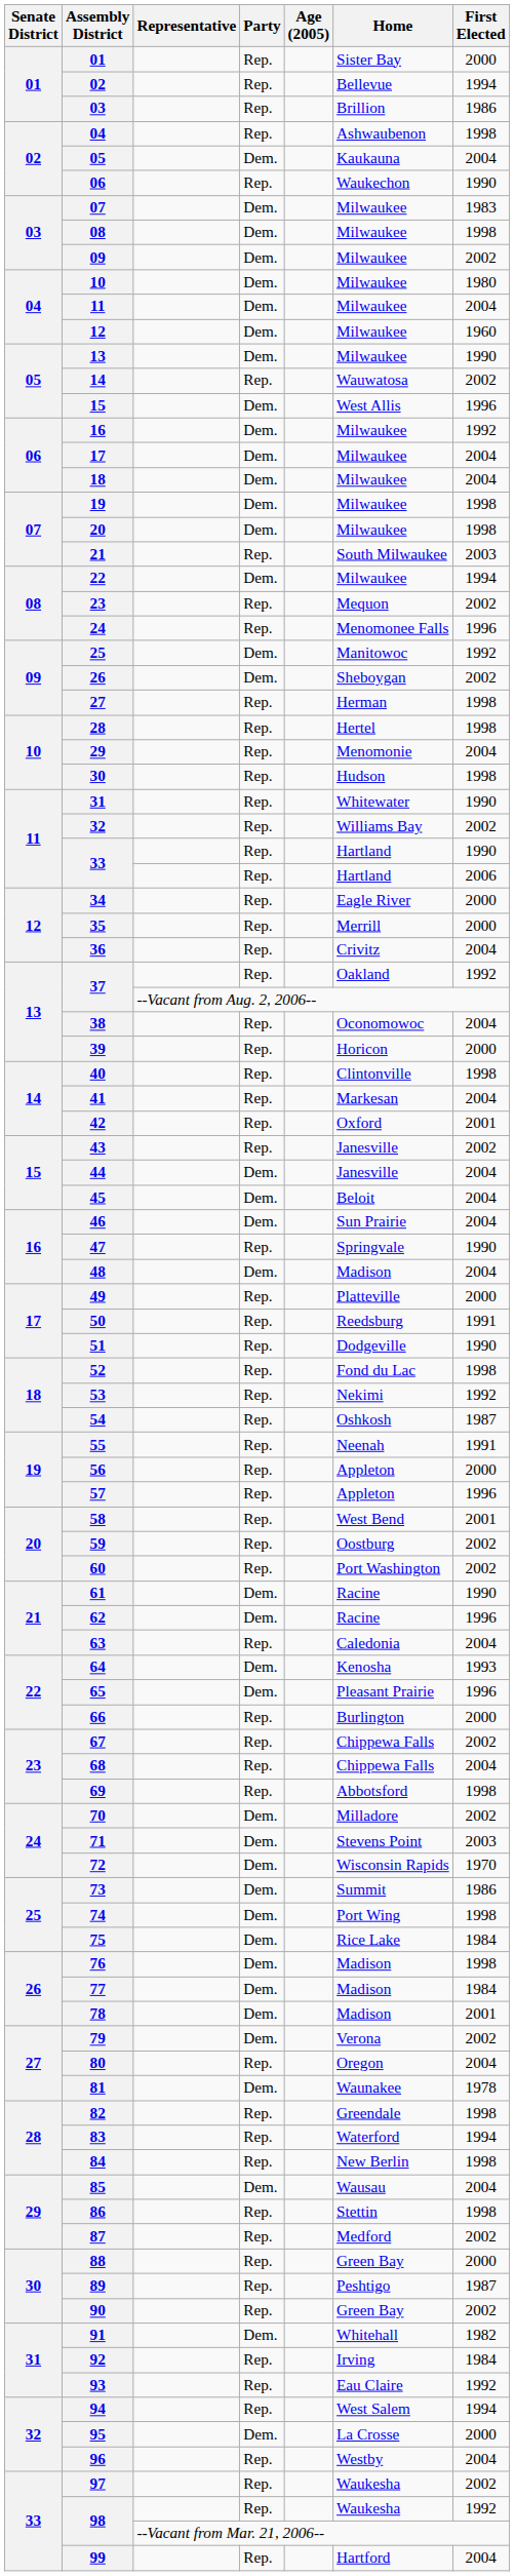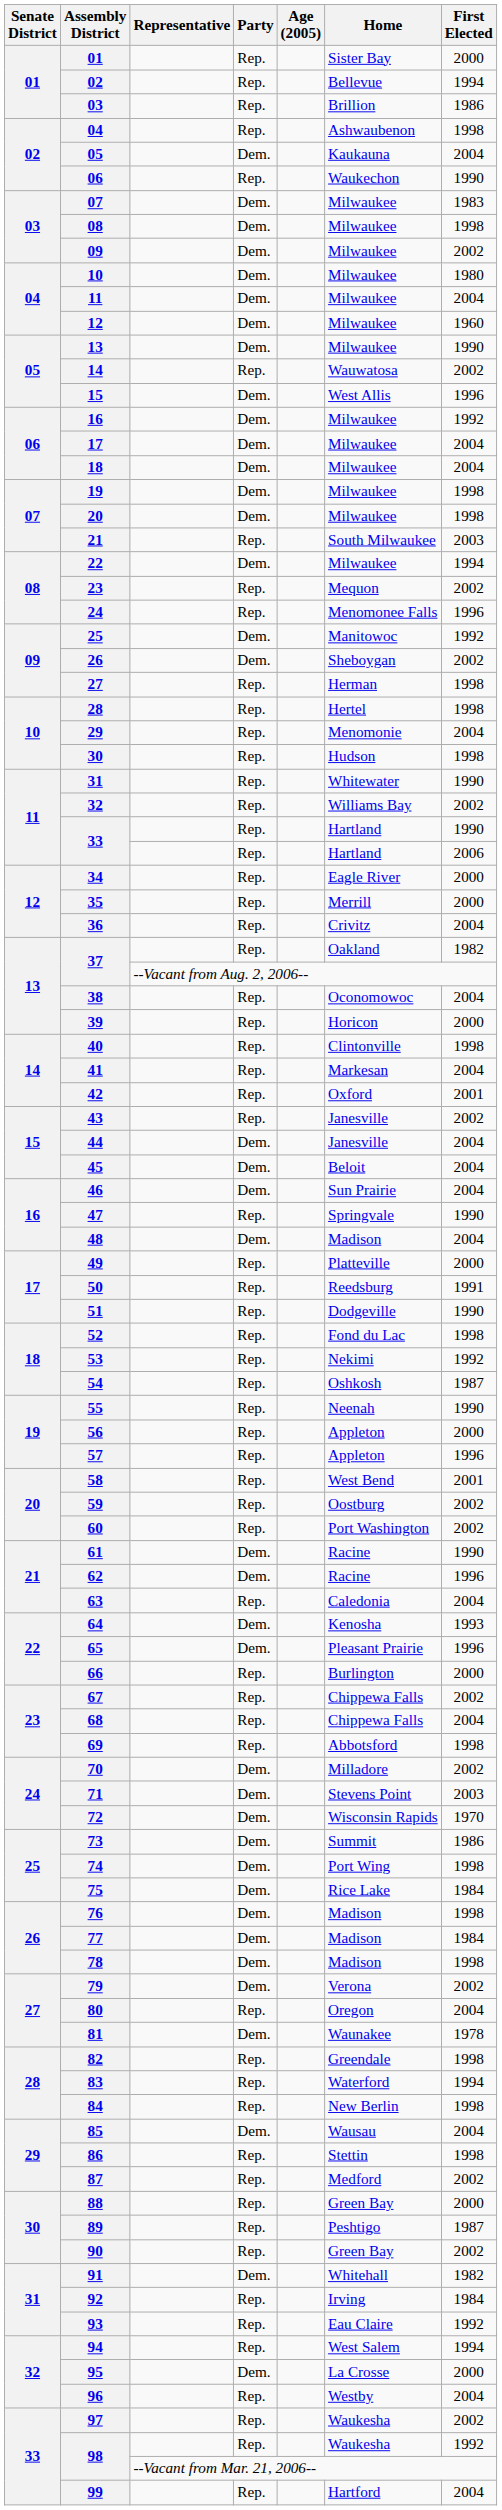37 / Rep. | First Elected: 1992 -> 1982
55 | First Elected: 1991 -> 1990
78 | First Elected: 2001 -> 1998
